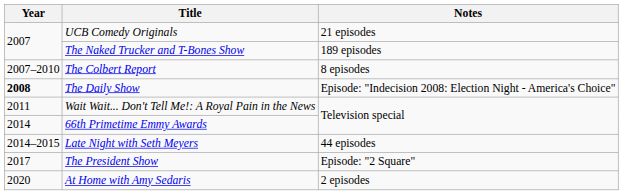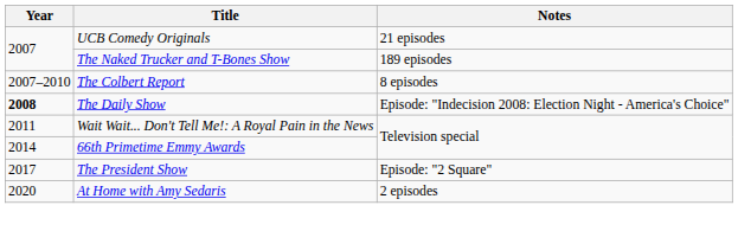- row: 2014–2015 | Late Night with Seth Meyers | 44 episodes
